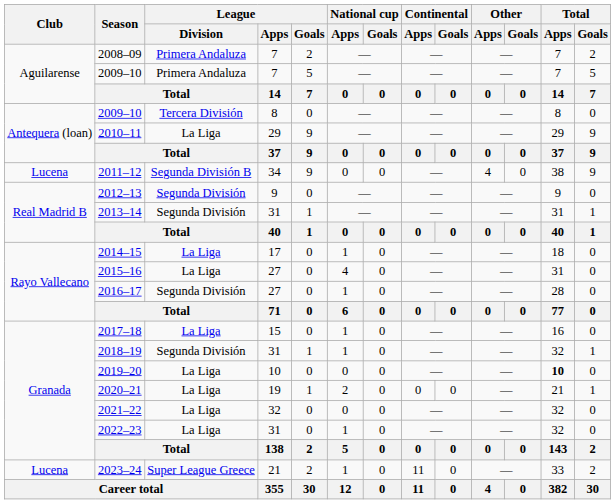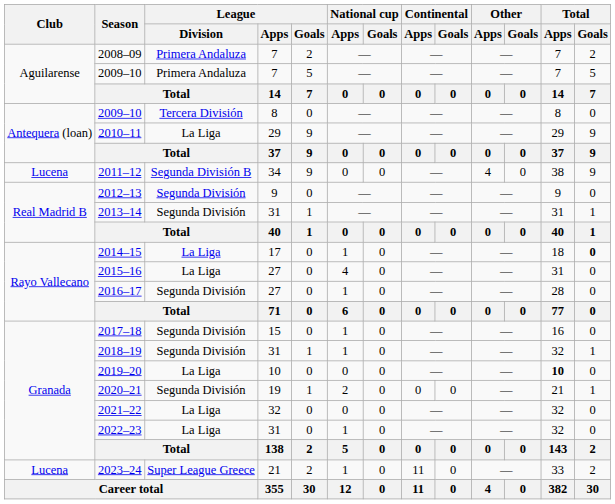2014–15 | Total / Goals: normal -> bold
2017–18 | League / Division: La Liga -> Segunda División
2020–21 | League / Division: La Liga -> Segunda División
